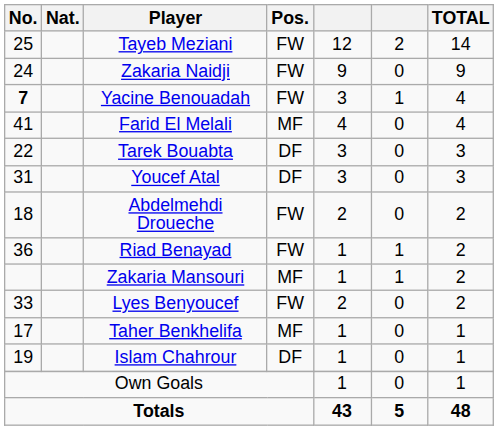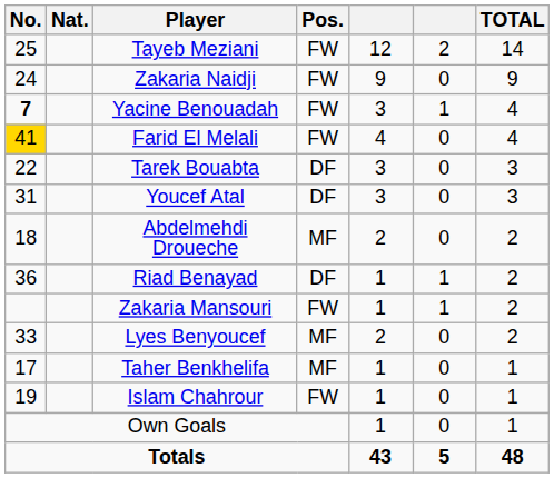Farid El Melali | No.: no background -> gold background
Farid El Melali | Pos.: MF -> FW
Abdelmehdi Droueche | Pos.: FW -> MF
Riad Benayad | Pos.: FW -> DF
Zakaria Mansouri | Pos.: MF -> FW
Lyes Benyoucef | Pos.: FW -> MF
Islam Chahrour | Pos.: DF -> FW
